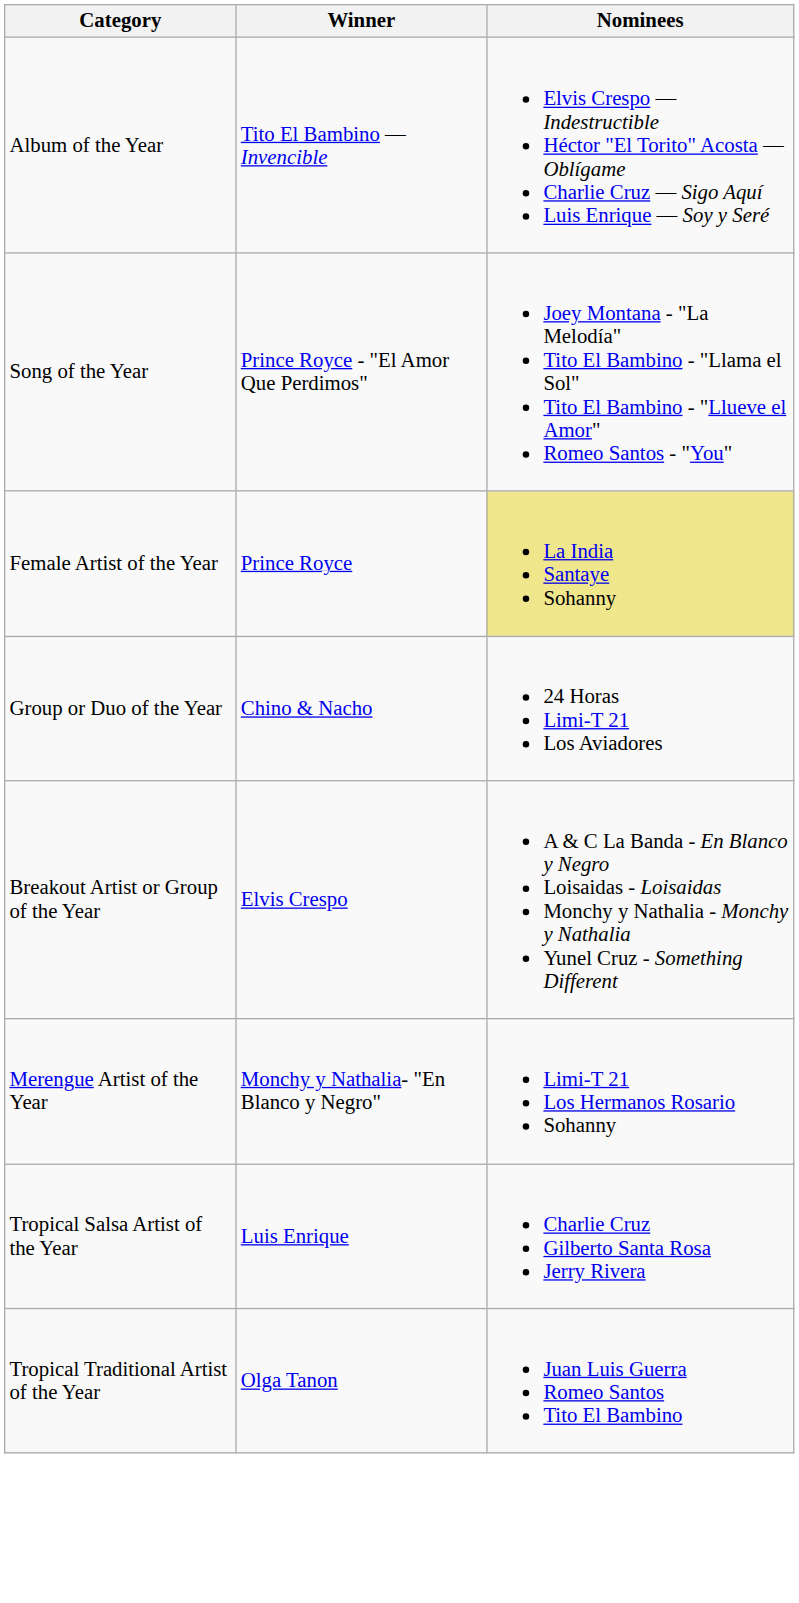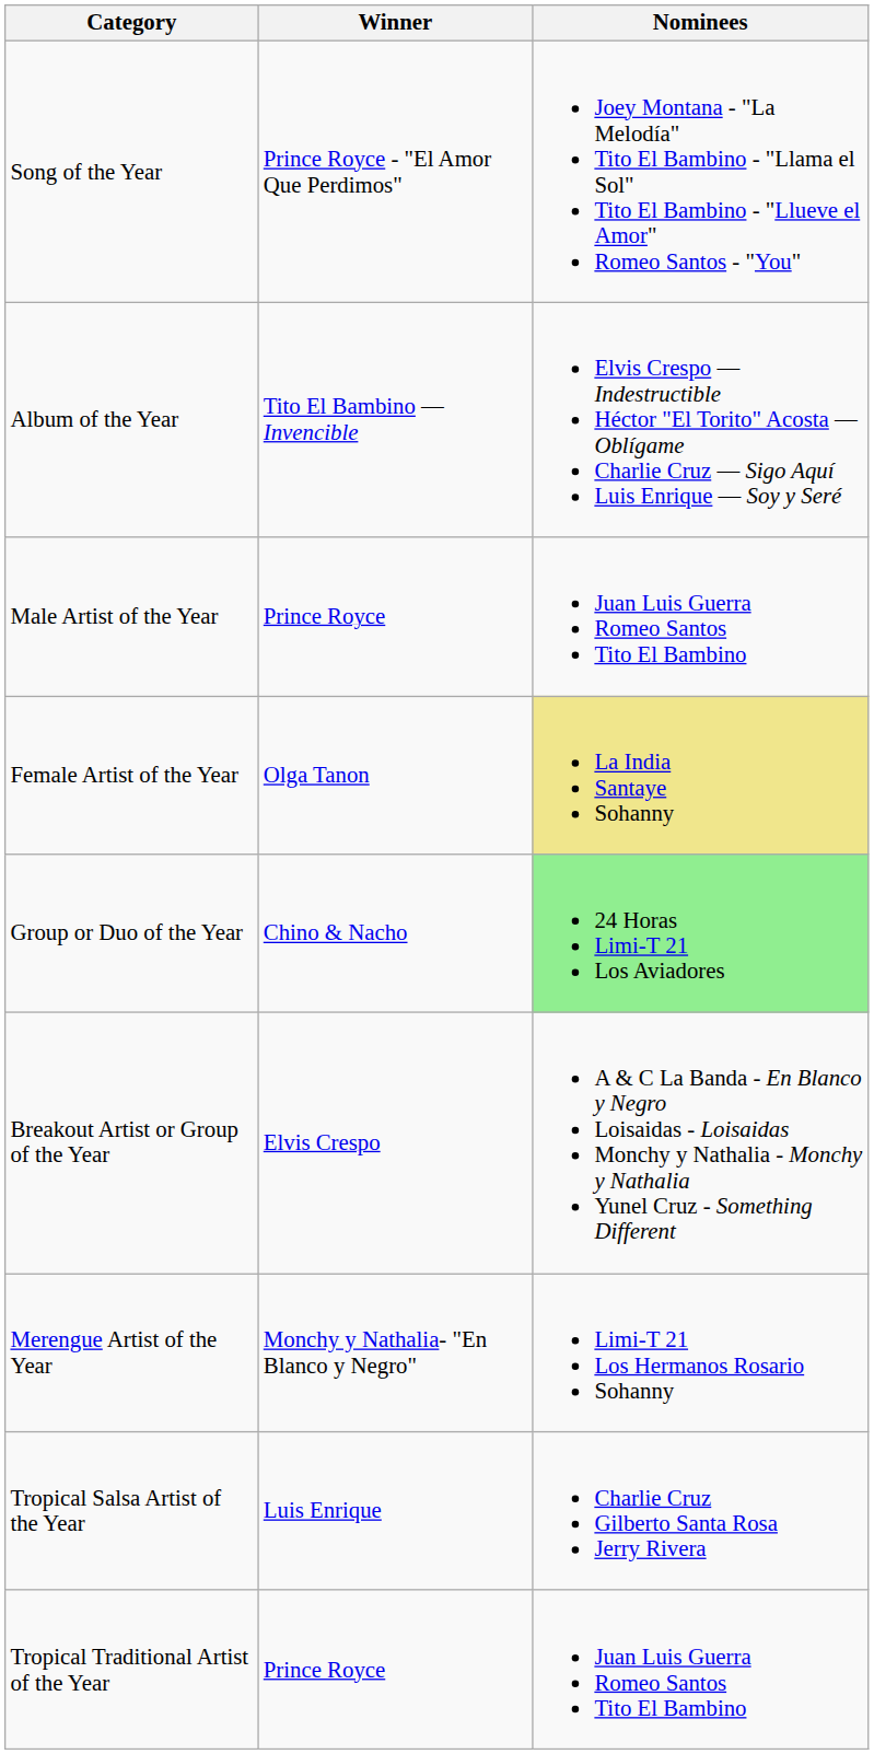rows swapped: Album of the Year <-> Song of the Year
+ row: Male Artist of the Year | Prince Royce | Juan Luis Guerra Romeo Santos Tito El Bambino
Female Artist of the Year | Winner: Prince Royce -> Olga Tanon
Group or Duo of the Year | Nominees: no background -> lightgreen background
Tropical Traditional Artist of the Year | Winner: Olga Tanon -> Prince Royce
